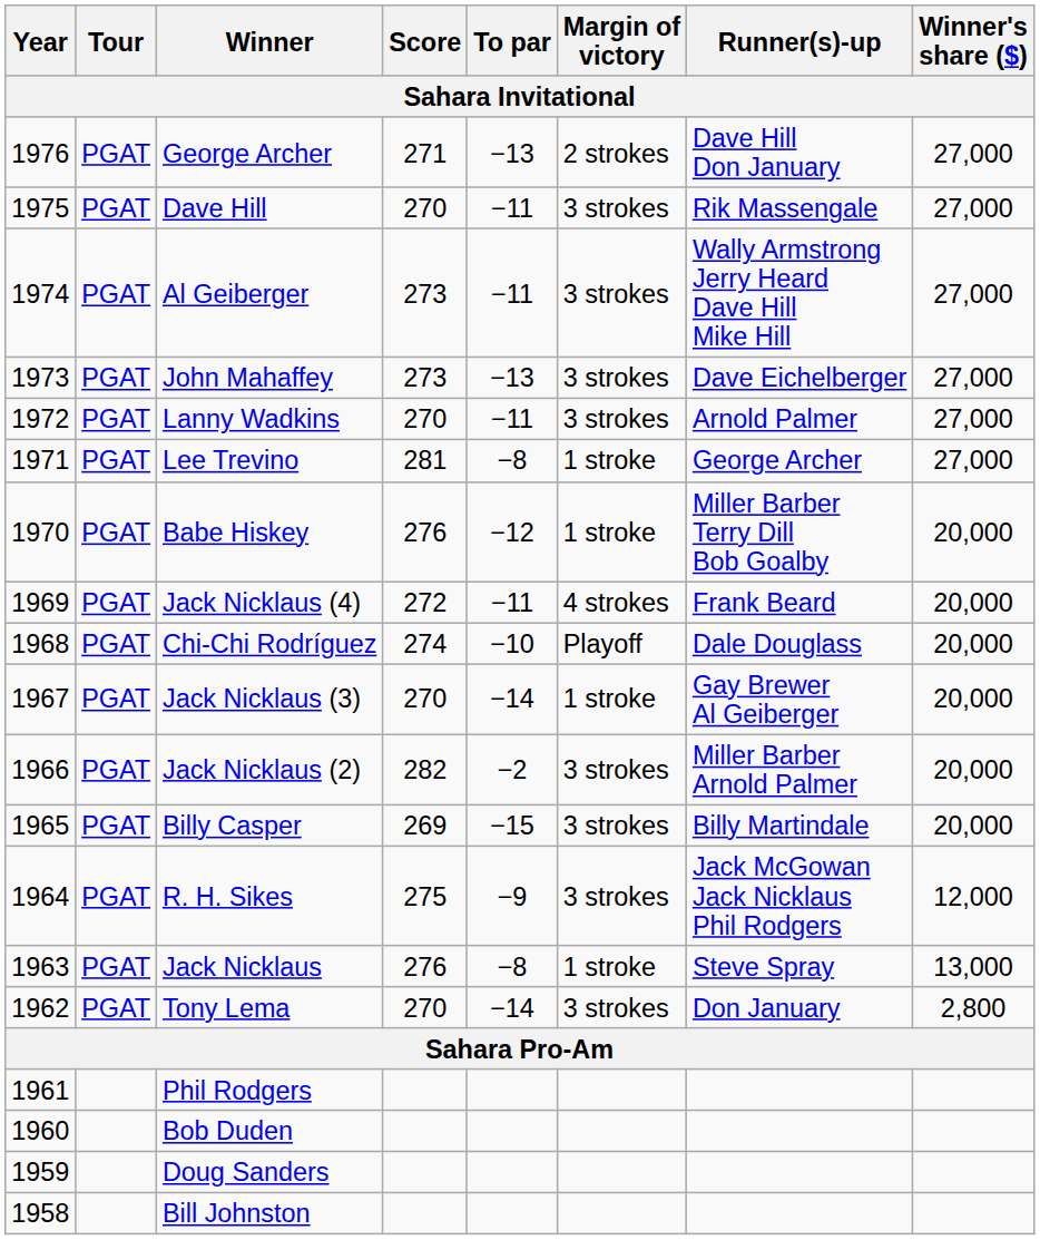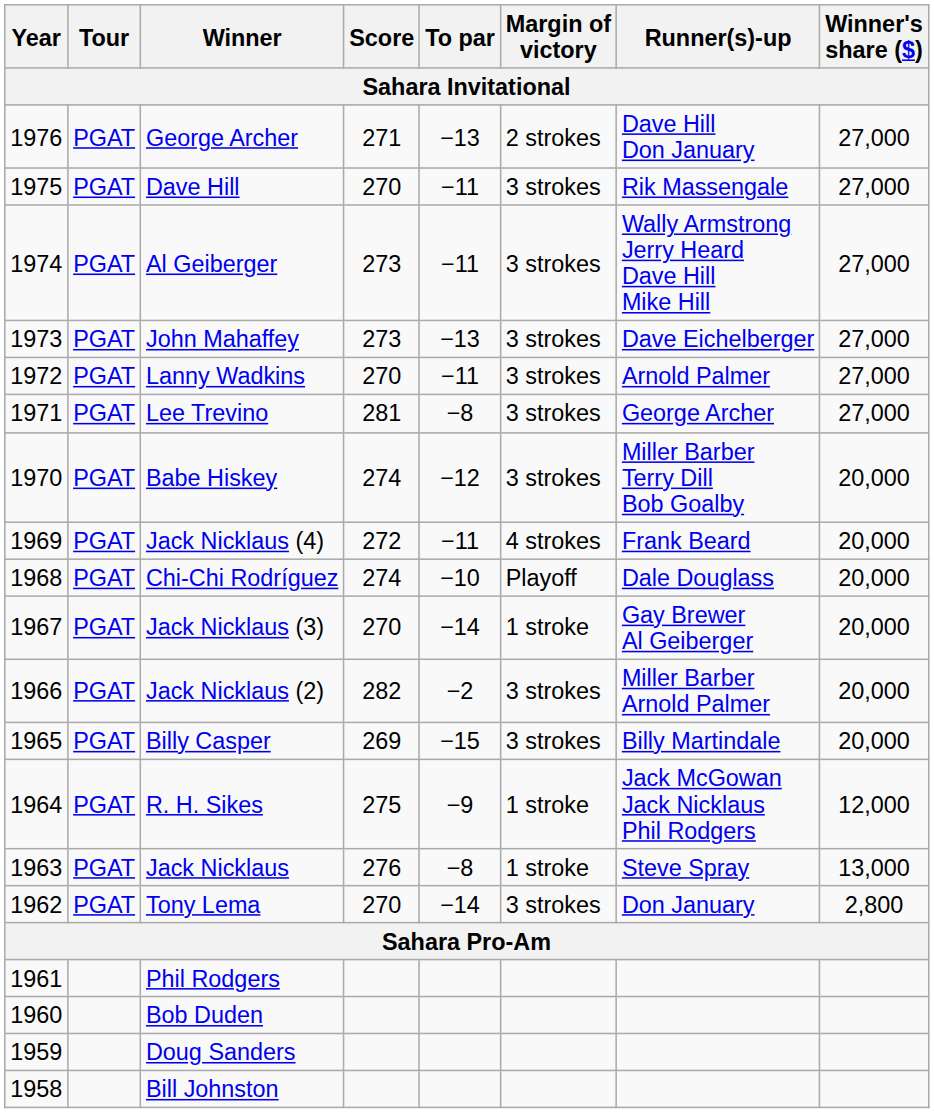Lee Trevino | Margin of victory: 1 stroke -> 3 strokes
Babe Hiskey | Score: 276 -> 274
Babe Hiskey | Margin of victory: 1 stroke -> 3 strokes
R. H. Sikes | Margin of victory: 3 strokes -> 1 stroke
